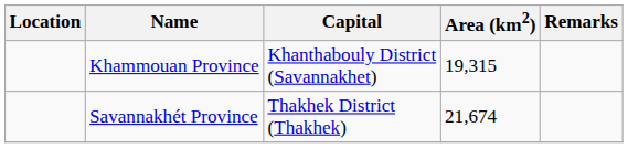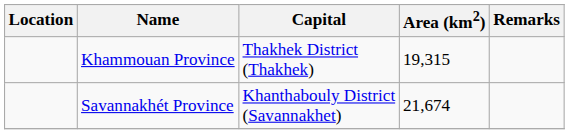Khammouan Province | Capital: Khanthabouly District (Savannakhet) -> Thakhek District (Thakhek)
Savannakhét Province | Capital: Thakhek District (Thakhek) -> Khanthabouly District (Savannakhet)
